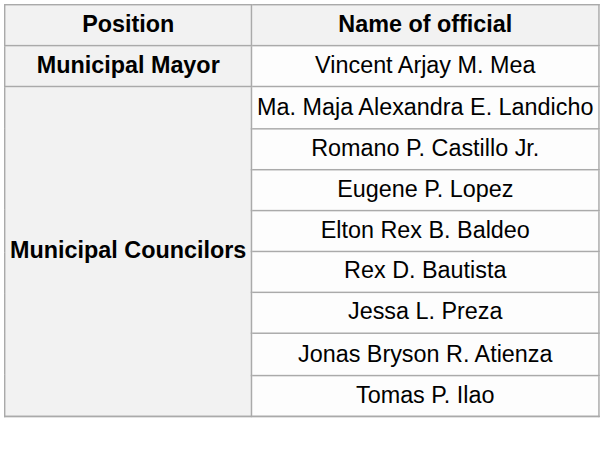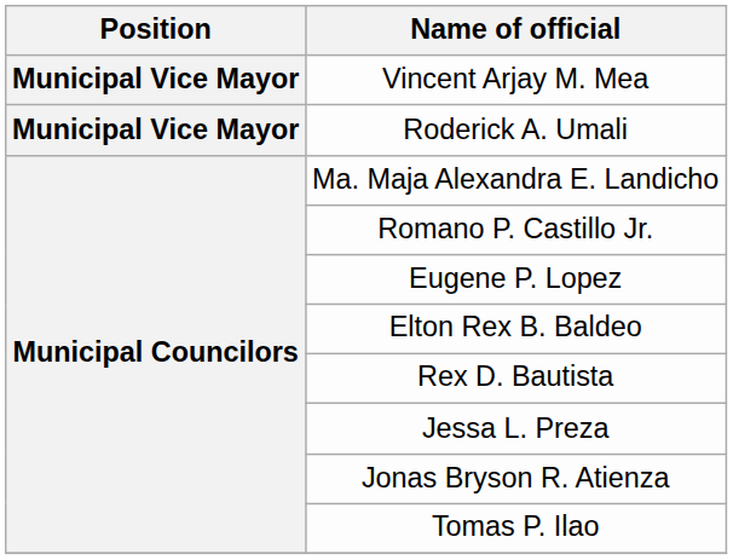Vincent Arjay M. Mea | Position: Municipal Mayor -> Municipal Vice Mayor
+ row: Municipal Vice Mayor | Roderick A. Umali
